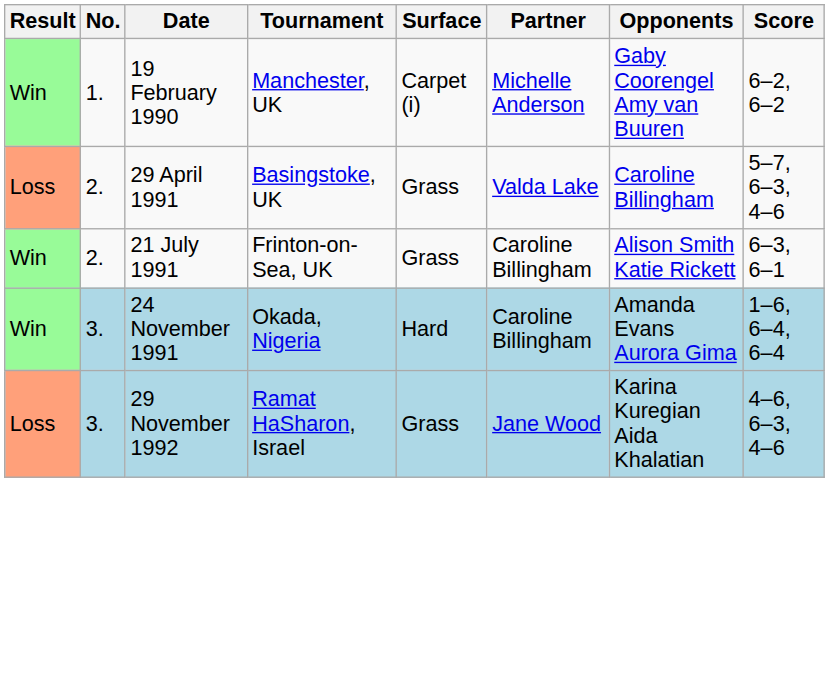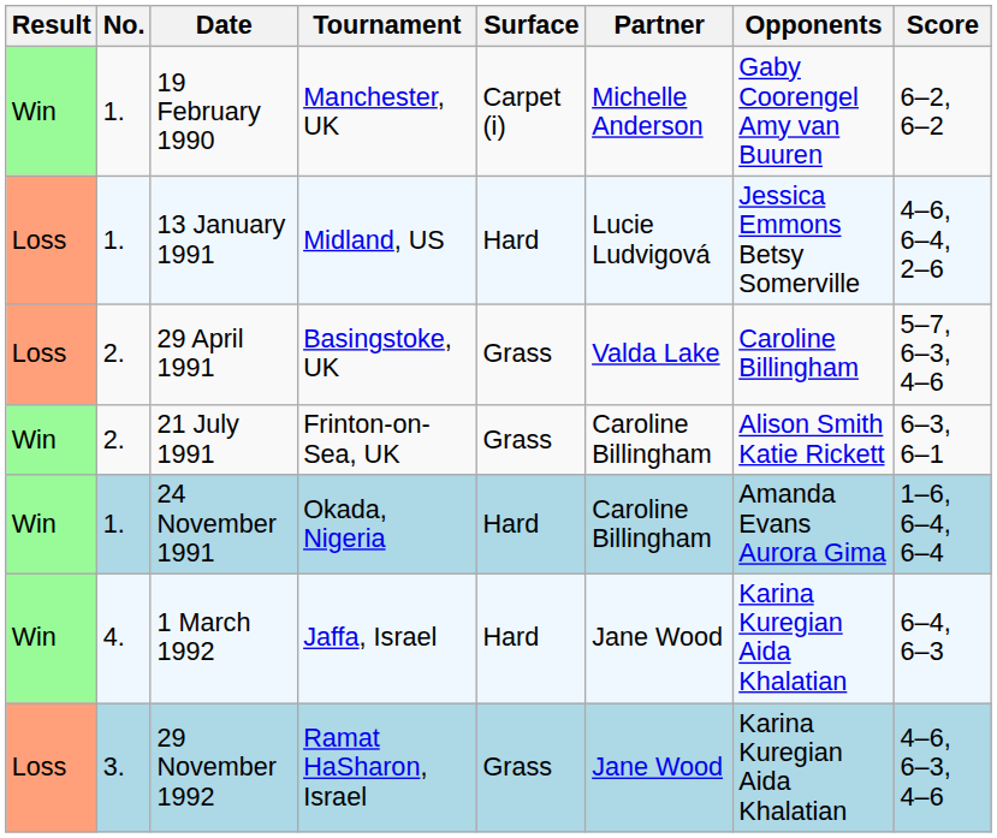+ row: Loss | 1. | 13 January 1991 | Midland, US | Hard | Lucie Ludvigová | Jessica Emmons Betsy Somerville | 4–6, 6–4, 2–6
24 November 1991 | No.: 3. -> 1.
+ row: Win | 4. | 1 March 1992 | Jaffa, Israel | Hard | Jane Wood | Karina Kuregian Aida Khalatian | 6–4, 6–3
